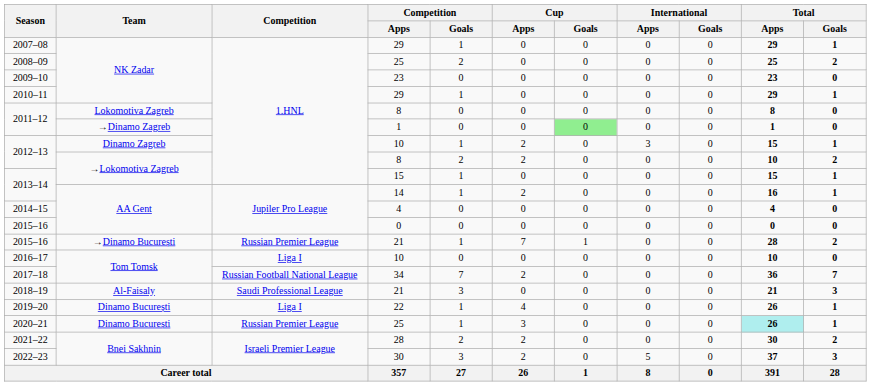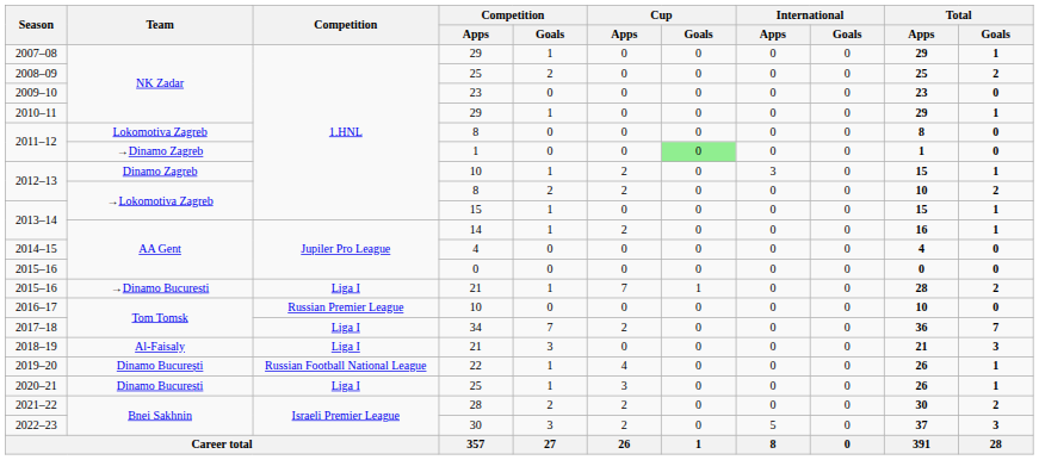2015–16 / 21 | Competition: Russian Premier League -> Liga I
2016–17 | Competition: Liga I -> Russian Premier League
2017–18 | Competition: Russian Football National League -> Liga I
2018–19 | Competition: Saudi Professional League -> Liga I
2019–20 | Competition: Liga I -> Russian Football National League
2020–21 | Competition: Russian Premier League -> Liga I
2020–21 | Total / Apps: paleturquoise background -> no background
